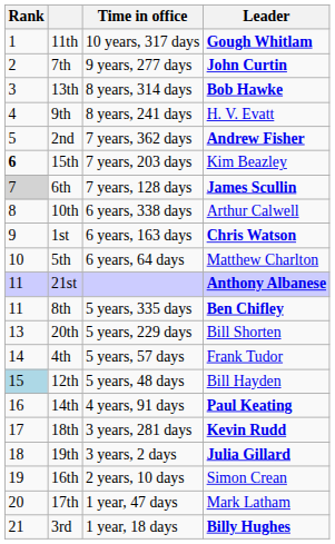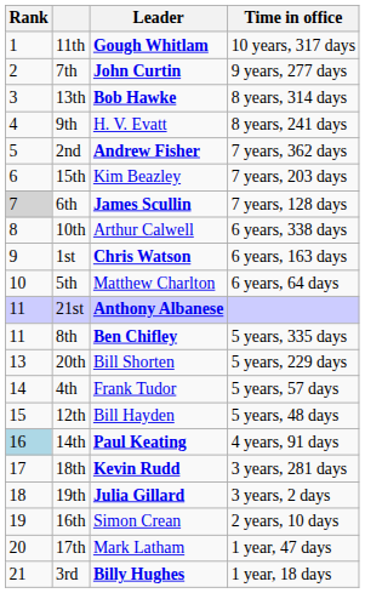columns swapped: Leader <-> Time in office
15th | Rank: bold -> normal
12th | Rank: lightblue background -> no background
14th | Rank: no background -> lightblue background
